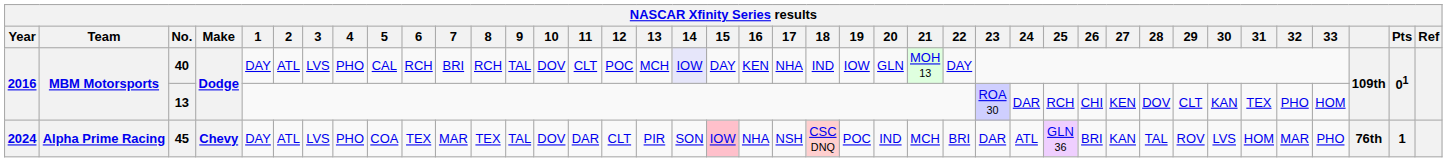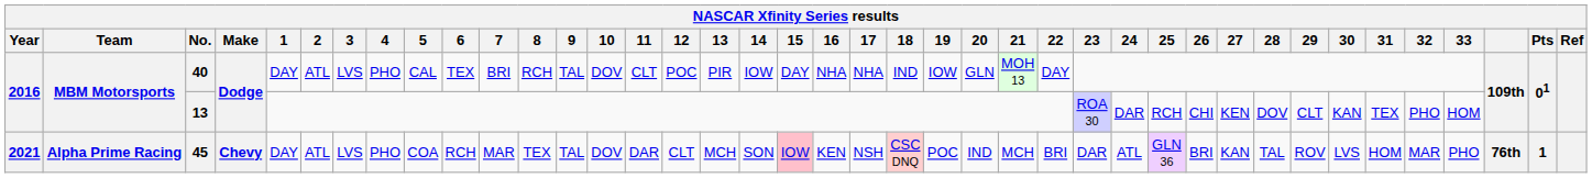40 | 6: RCH -> TEX
40 | 13: MCH -> PIR
40 | 14: lavender background -> no background
40 | 16: KEN -> NHA
45 | Year: 2024 -> 2021
45 | 6: TEX -> RCH
45 | 13: PIR -> MCH
45 | 16: NHA -> KEN
